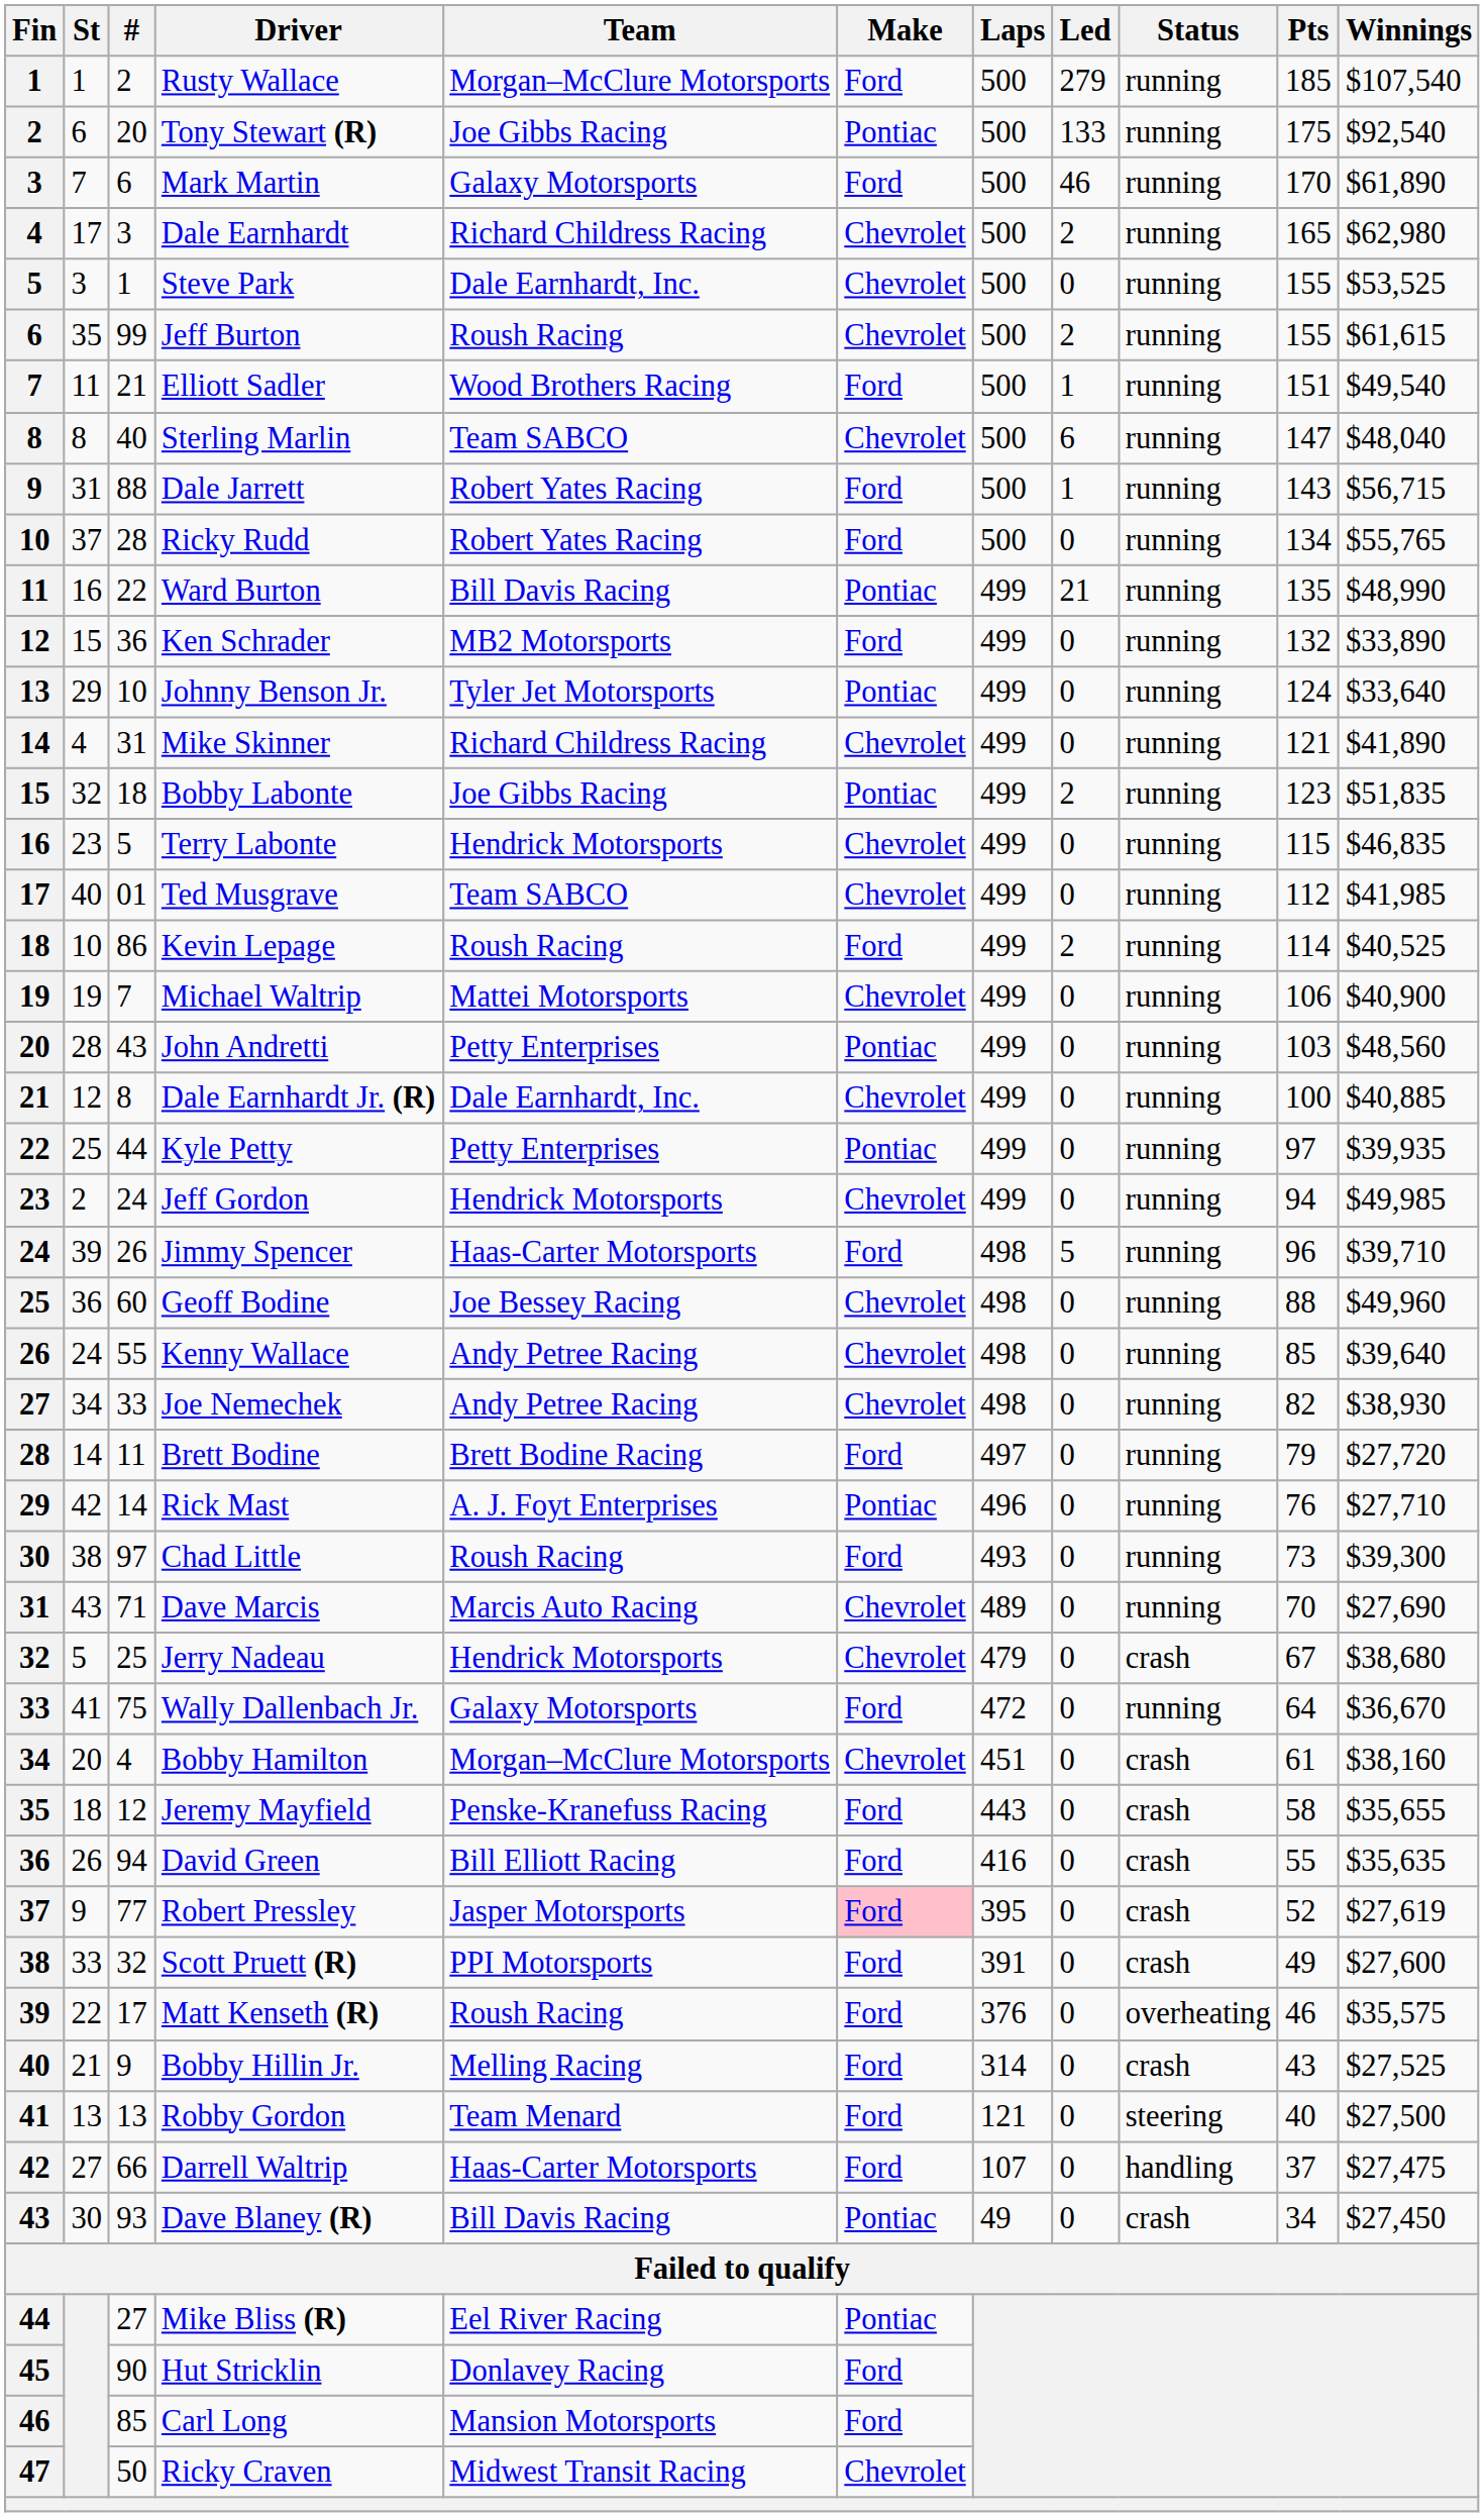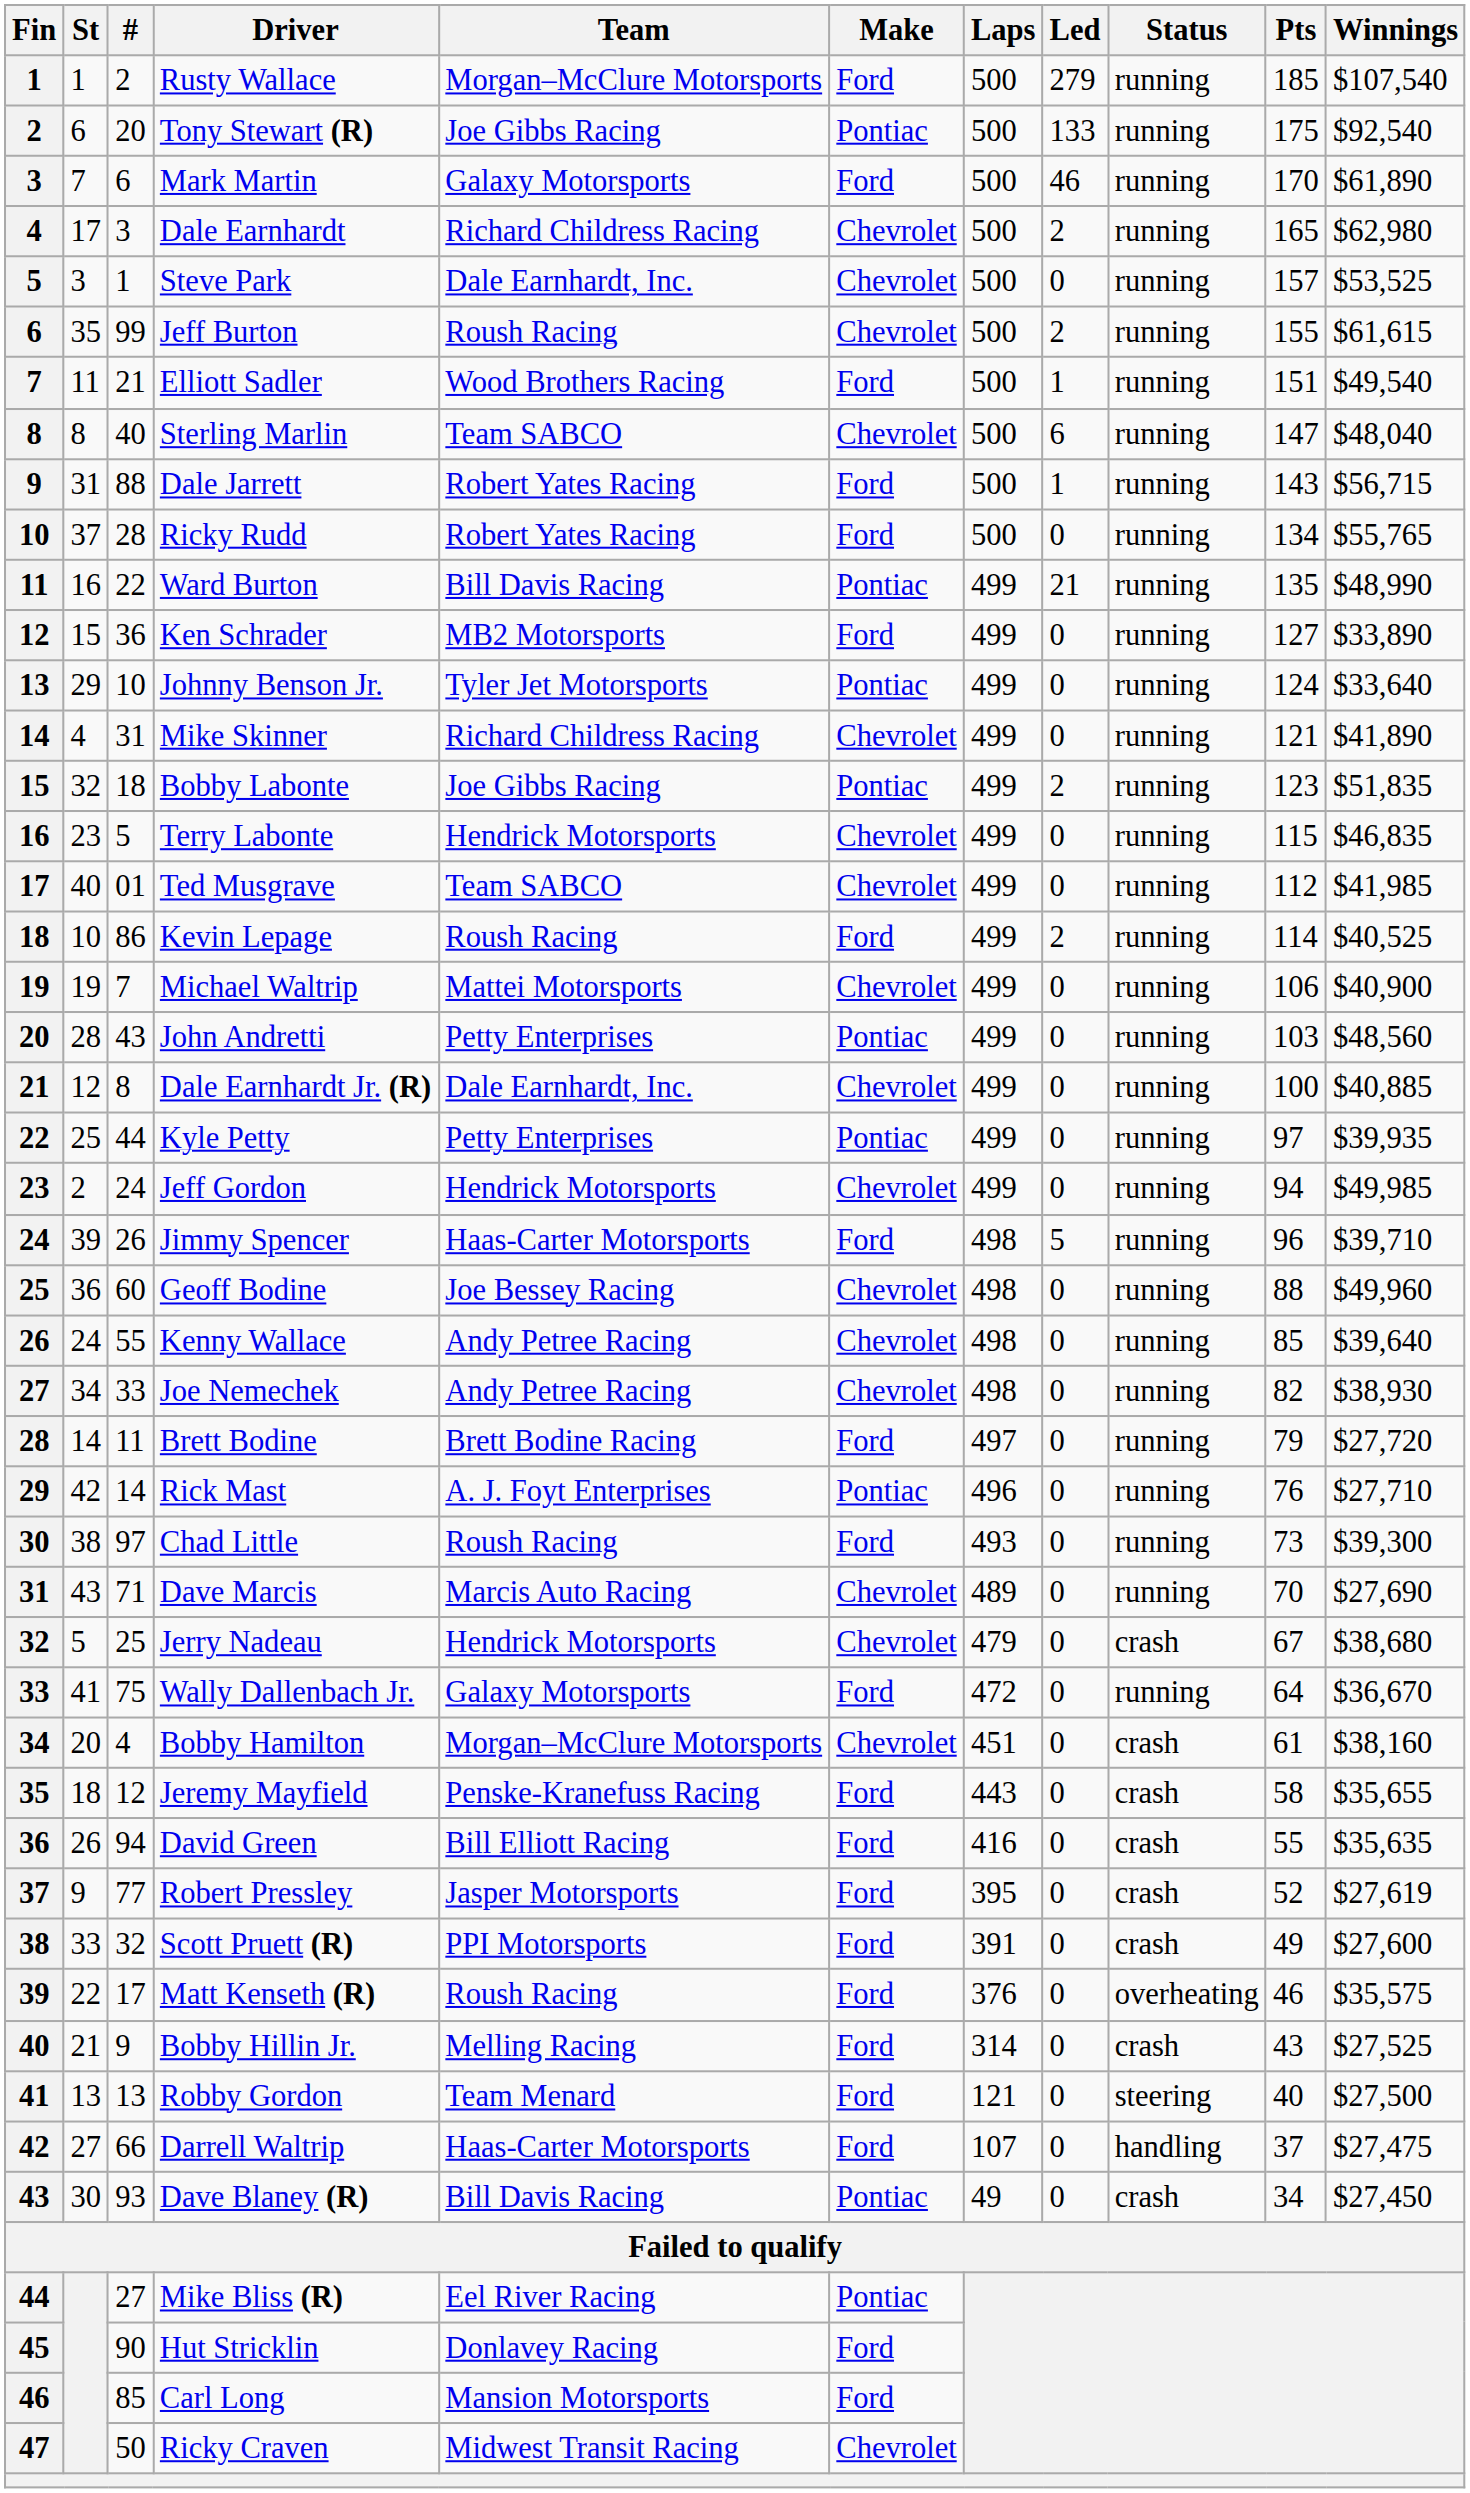Steve Park | Pts: 155 -> 157
Ken Schrader | Pts: 132 -> 127
Robert Pressley | Make: pink background -> no background
